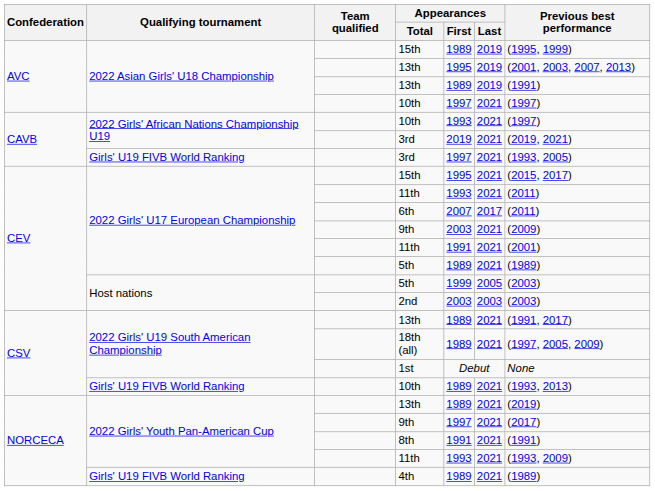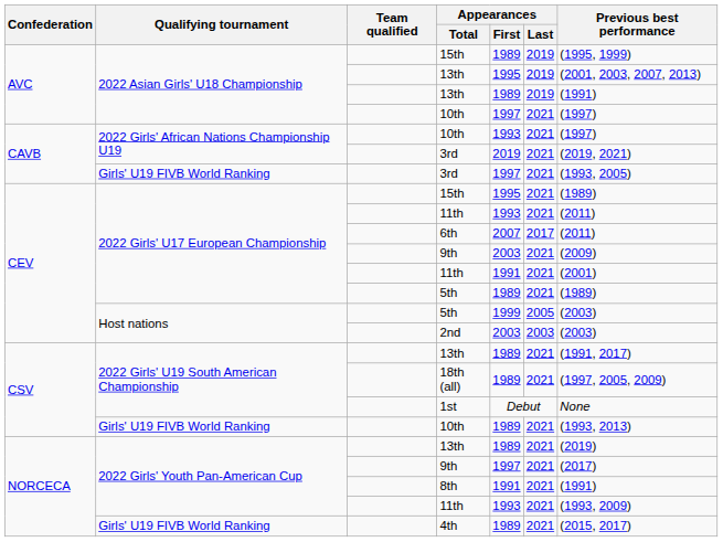2022 Girls' U17 European Championship / 15th | Previous best performance: (2015, 2017) -> (1989)
4th | Previous best performance: (1989) -> (2015, 2017)
